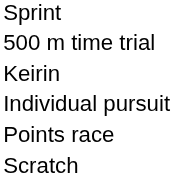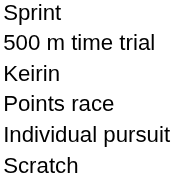rows swapped: Individual pursuit <-> Points race
